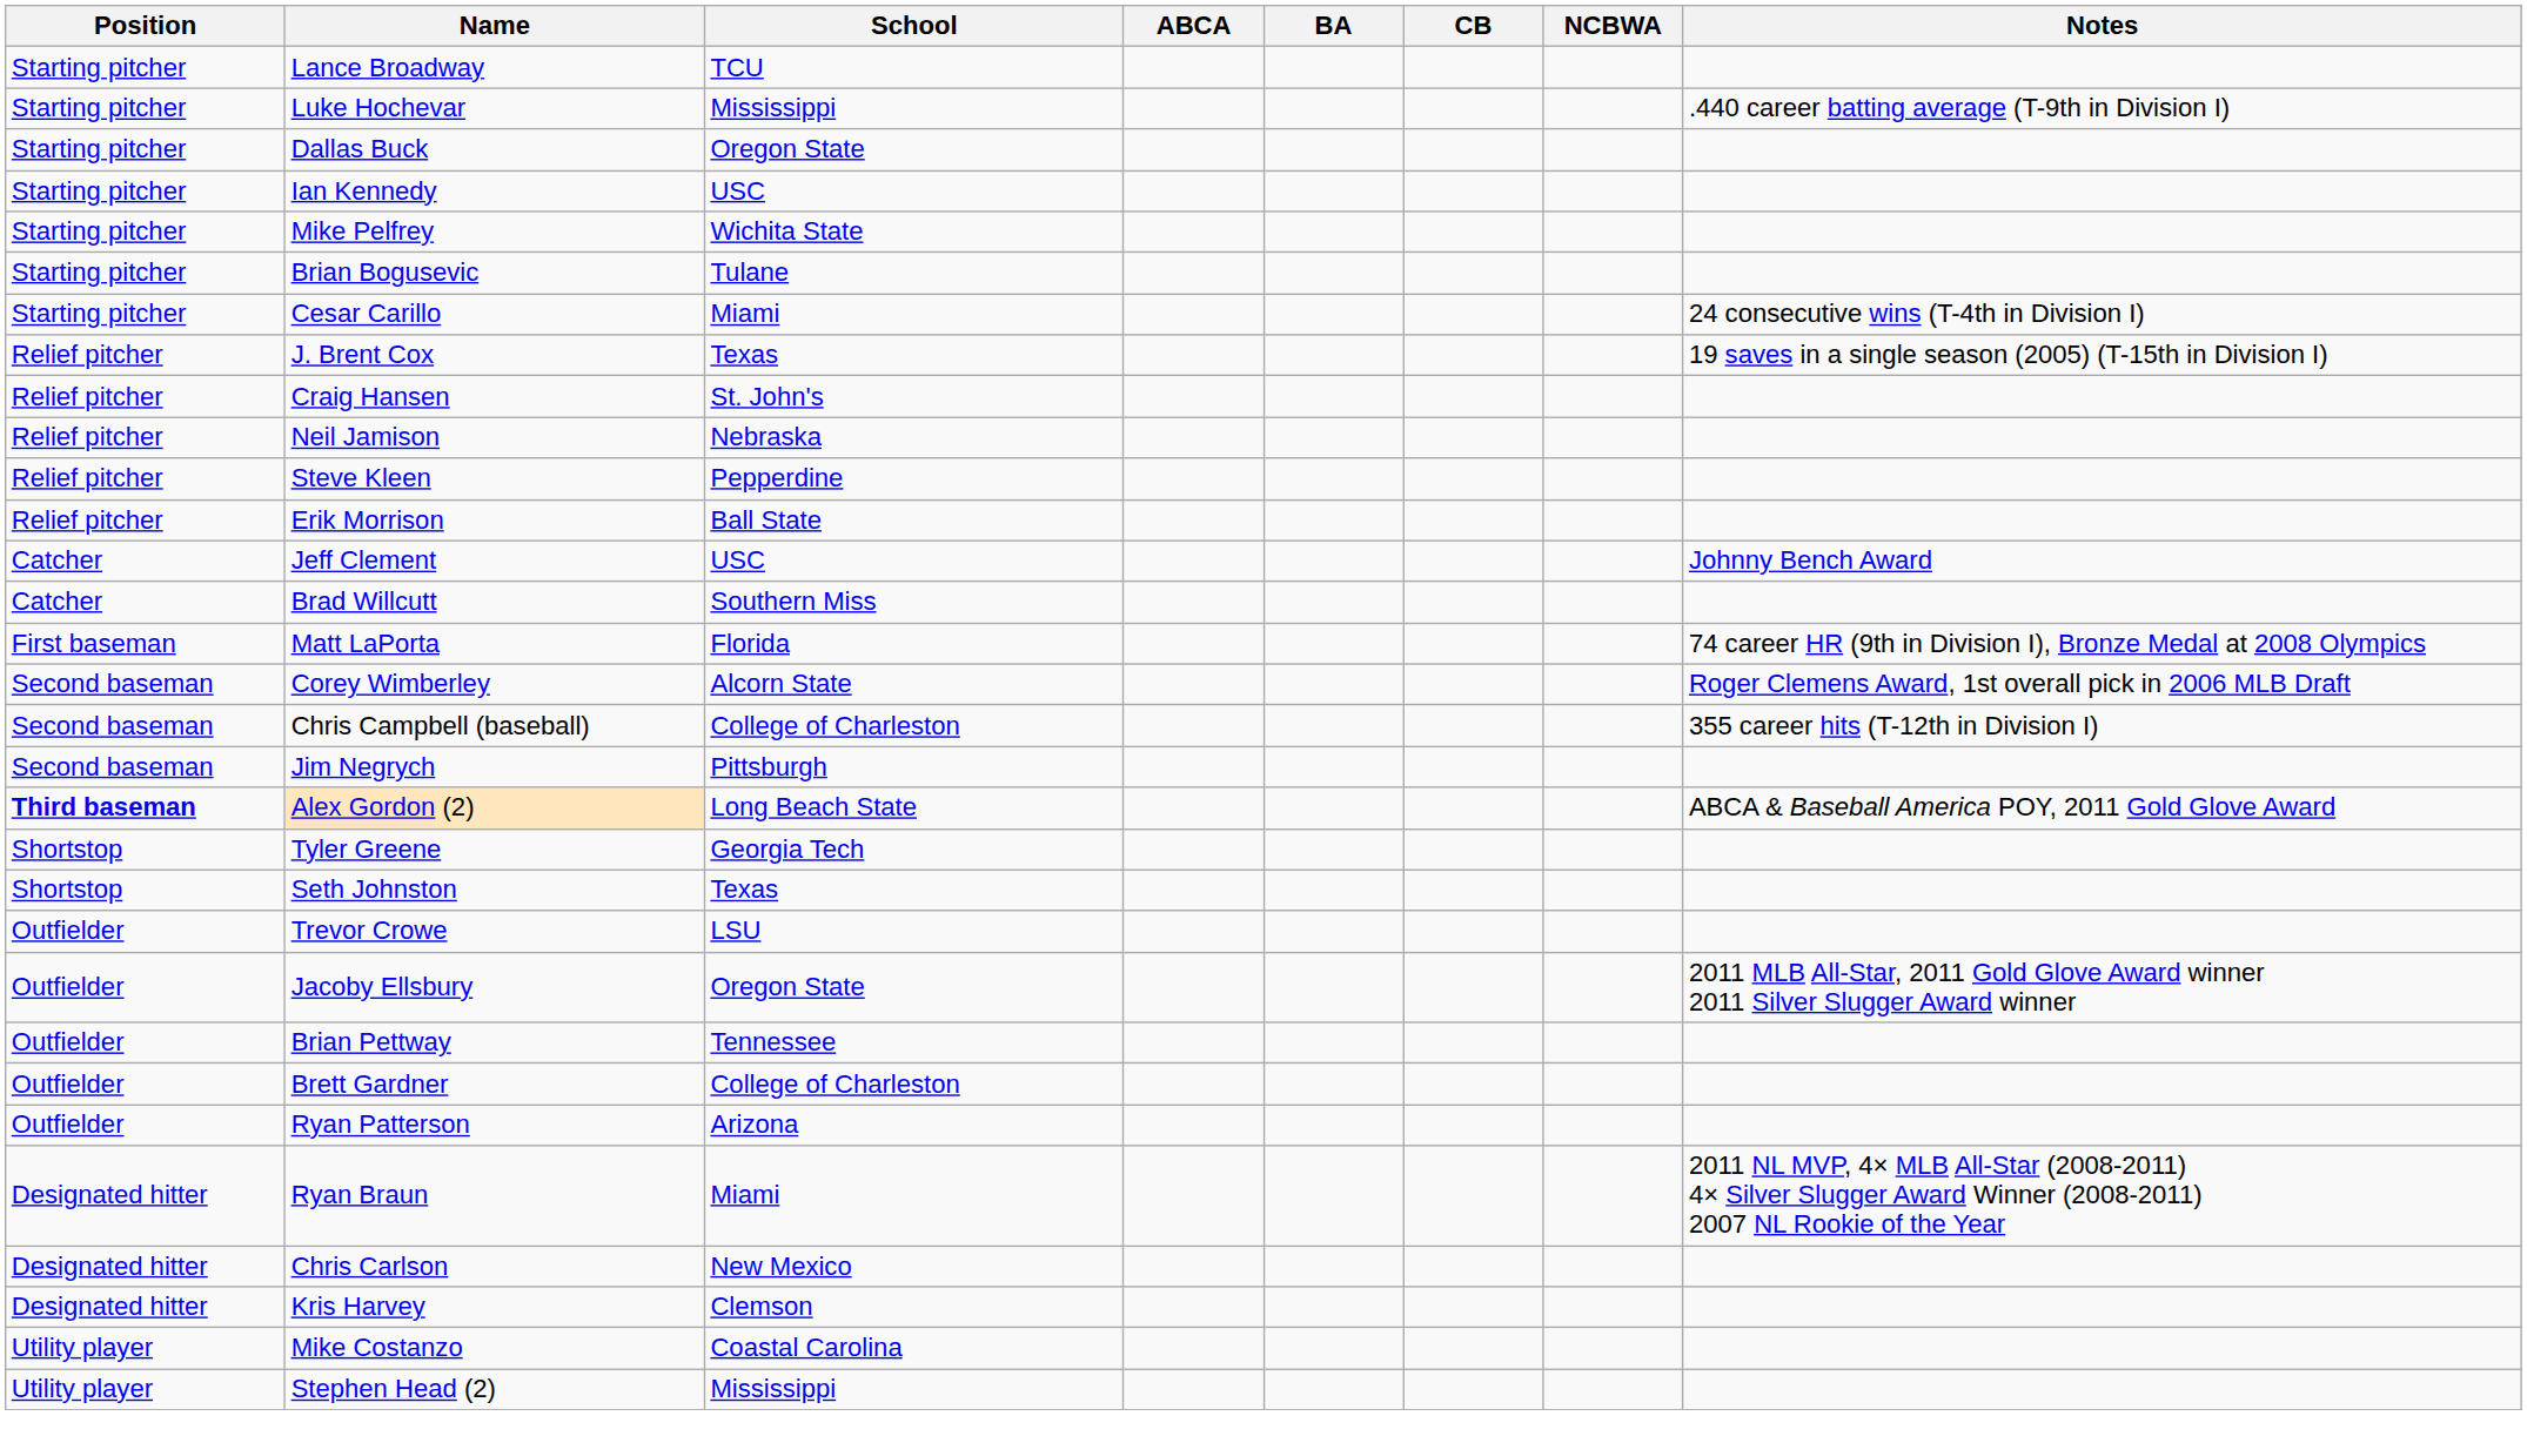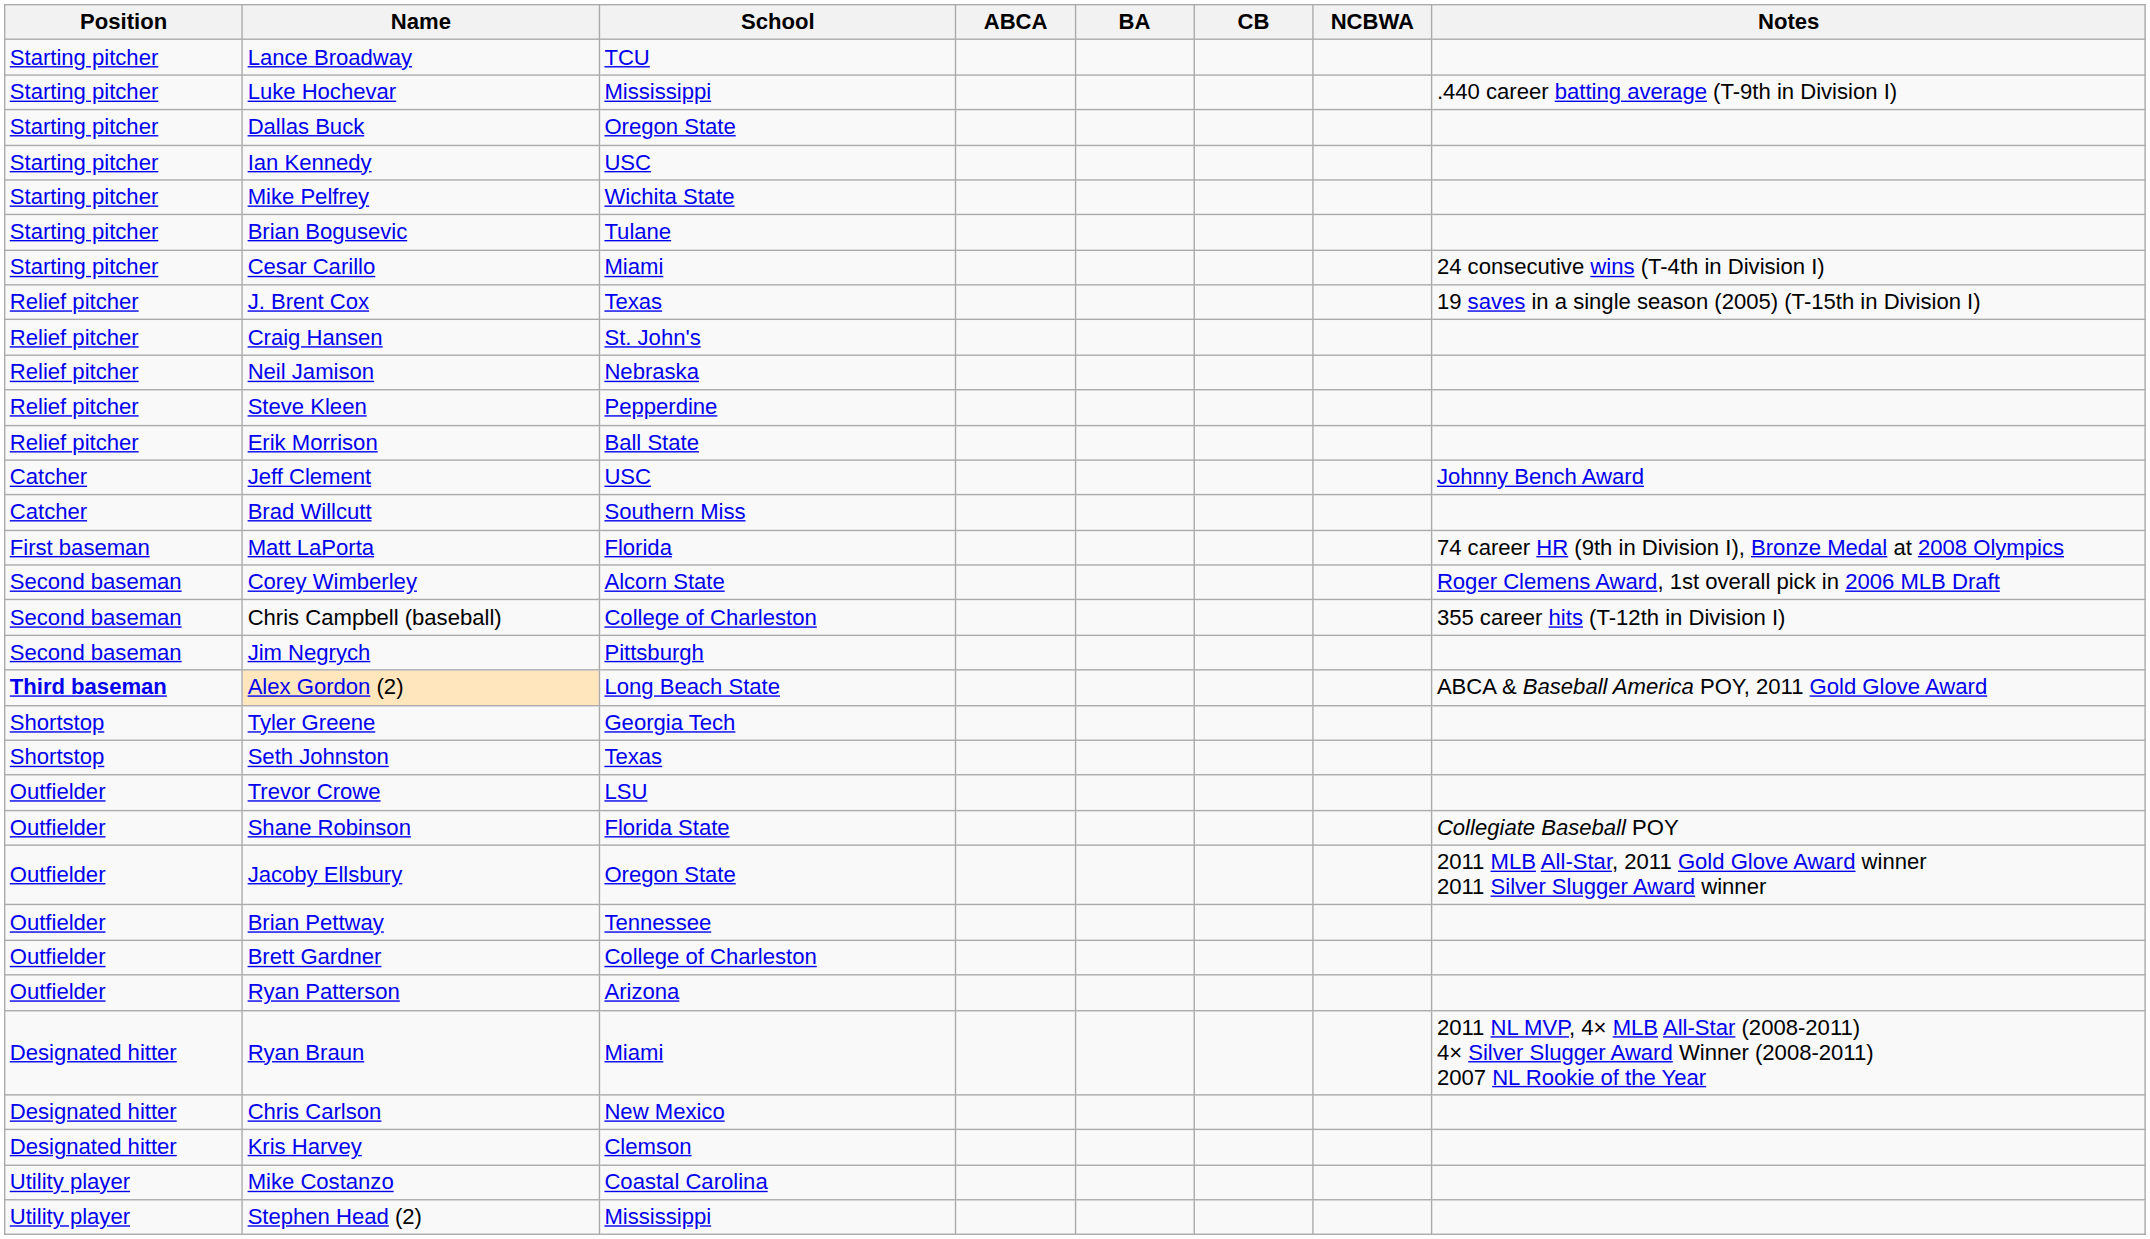+ row: Outfielder | Shane Robinson | Florida State | Collegiate Baseball POY
